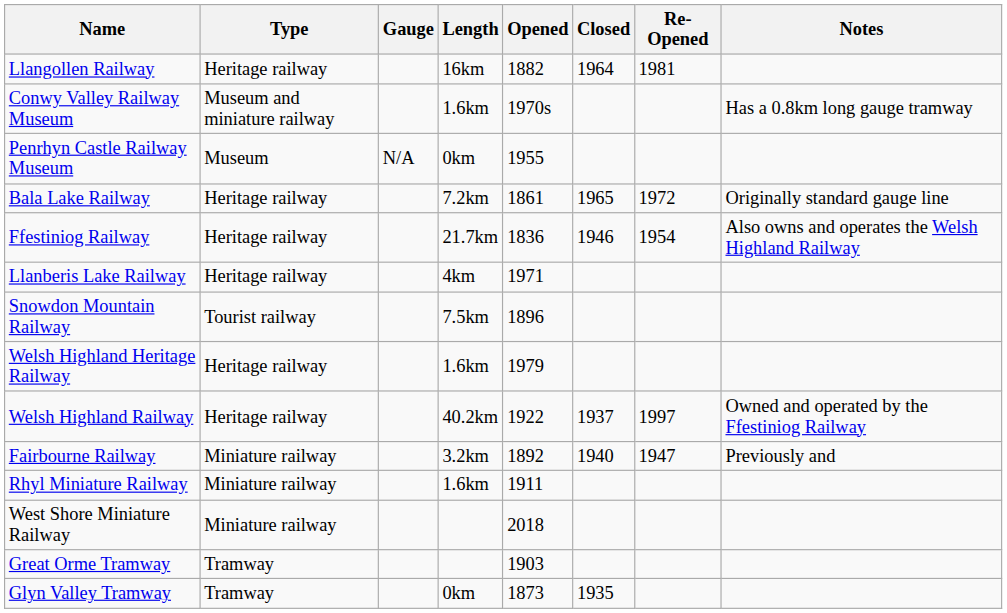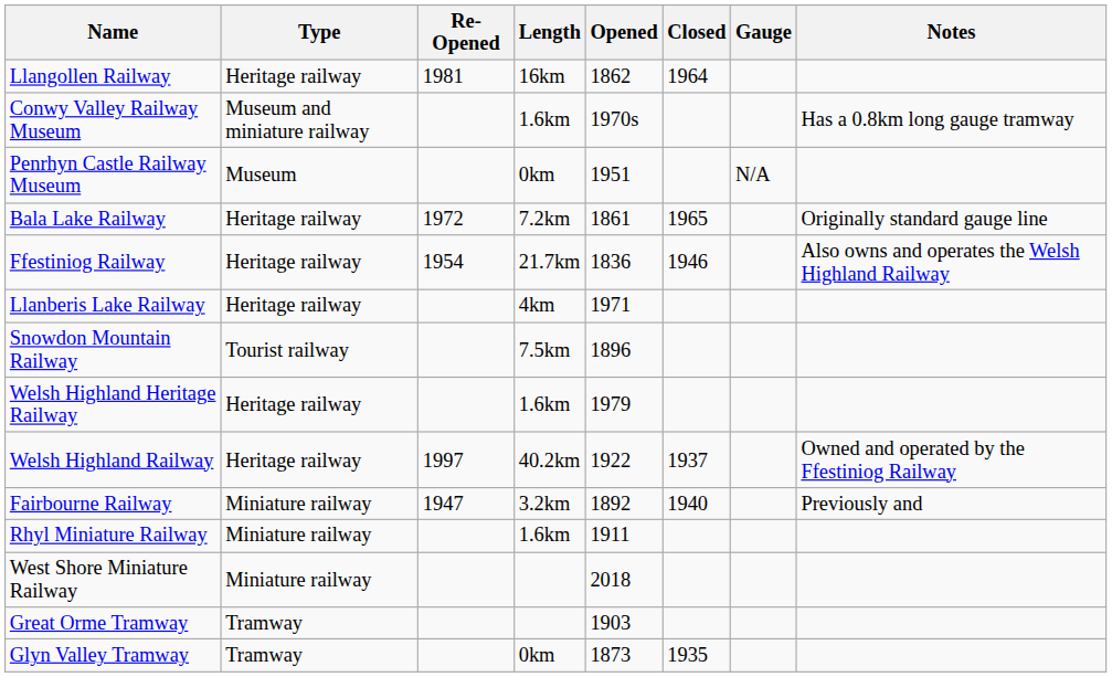columns swapped: Gauge <-> Re-Opened
Llangollen Railway | Opened: 1882 -> 1862
Penrhyn Castle Railway Museum | Opened: 1955 -> 1951
